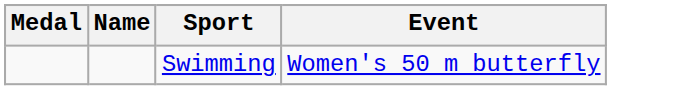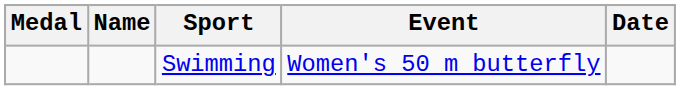+ column: Date
